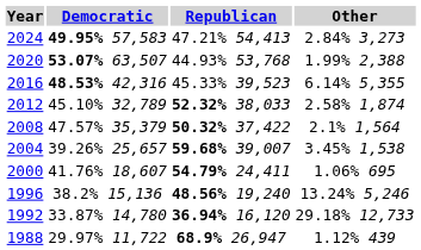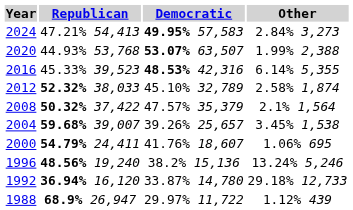columns swapped: Democratic <-> Republican
